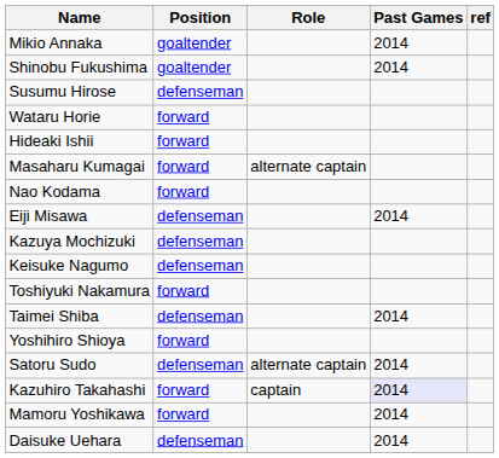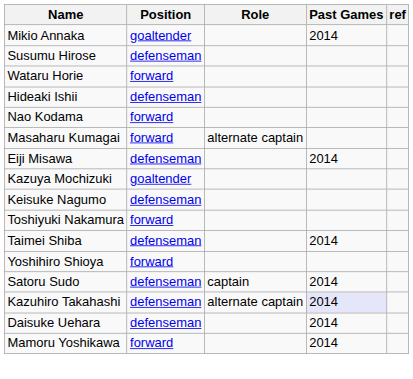- row: Shinobu Fukushima | goaltender | 2014
Hideaki Ishii | Position: forward -> defenseman
rows swapped: Nao Kodama <-> Masaharu Kumagai
Kazuya Mochizuki | Position: defenseman -> goaltender
Satoru Sudo | Role: alternate captain -> captain
Kazuhiro Takahashi | Position: forward -> defenseman
Kazuhiro Takahashi | Role: captain -> alternate captain
rows swapped: Daisuke Uehara <-> Mamoru Yoshikawa
